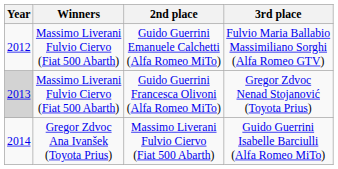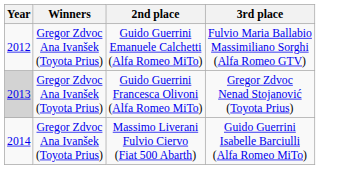Guido Guerrini Emanuele Calchetti (Alfa Romeo MiTo) | Winners: Massimo Liverani Fulvio Ciervo (Fiat 500 Abarth) -> Gregor Zdvoc Ana Ivanšek (Toyota Prius)
Guido Guerrini Francesca Olivoni (Alfa Romeo MiTo) | Winners: Massimo Liverani Fulvio Ciervo (Fiat 500 Abarth) -> Gregor Zdvoc Ana Ivanšek (Toyota Prius)
